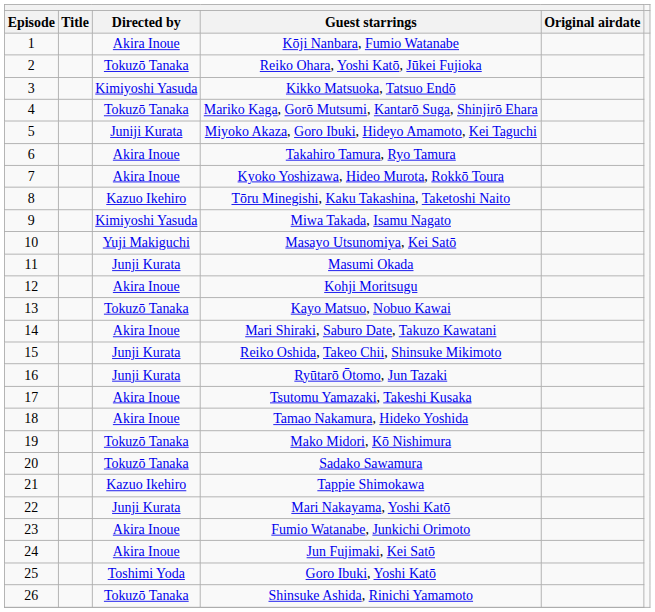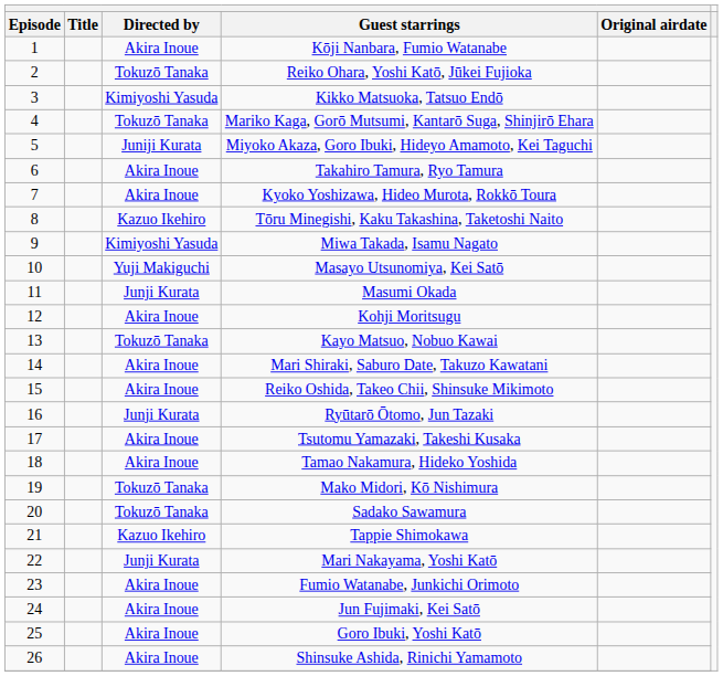Reiko Oshida, Takeo Chii, Shinsuke Mikimoto | Directed by: Junji Kurata -> Akira Inoue
Goro Ibuki, Yoshi Katō | Directed by: Toshimi Yoda -> Akira Inoue
Shinsuke Ashida, Rinichi Yamamoto | Directed by: Tokuzō Tanaka -> Akira Inoue
